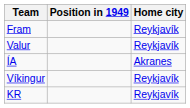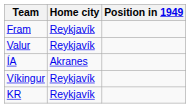columns swapped: Home city <-> Position in 1949
